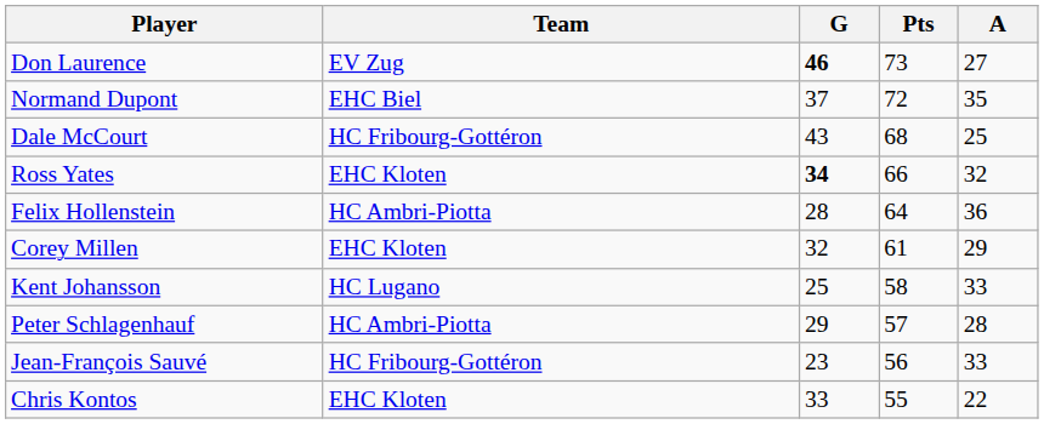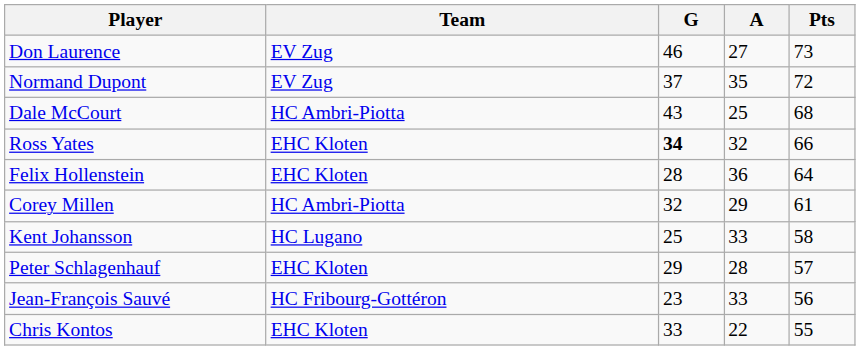columns swapped: A <-> Pts
Don Laurence | G: bold -> normal
Normand Dupont | Team: EHC Biel -> EV Zug
Dale McCourt | Team: HC Fribourg-Gottéron -> HC Ambri-Piotta
Felix Hollenstein | Team: HC Ambri-Piotta -> EHC Kloten
Corey Millen | Team: EHC Kloten -> HC Ambri-Piotta
Peter Schlagenhauf | Team: HC Ambri-Piotta -> EHC Kloten
